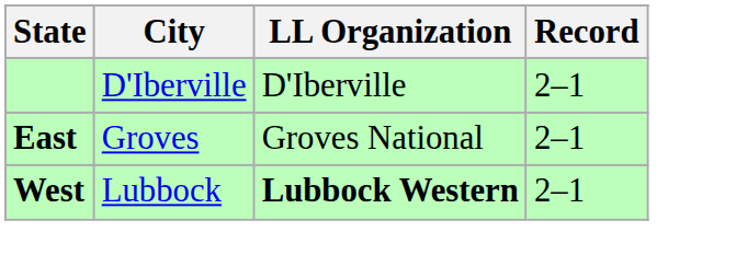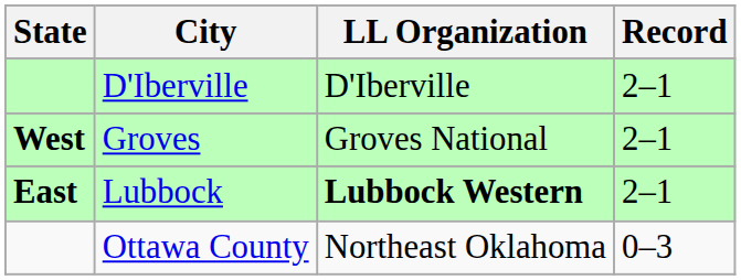Groves | State: East -> West
Lubbock | State: West -> East
+ row: Ottawa County | Northeast Oklahoma | 0–3
